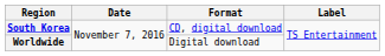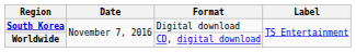South Korea | Format: CD, digital download -> Digital download
Worldwide | Format: Digital download -> CD, digital download
